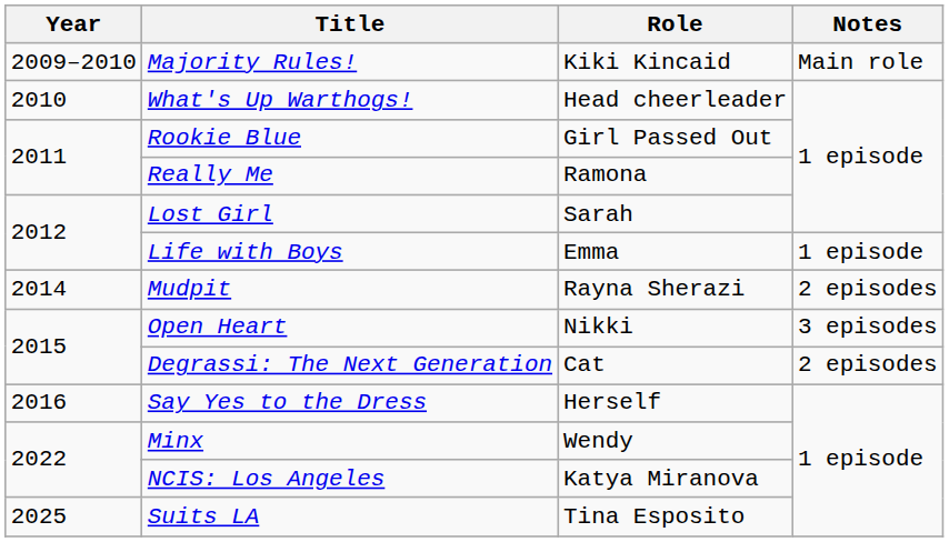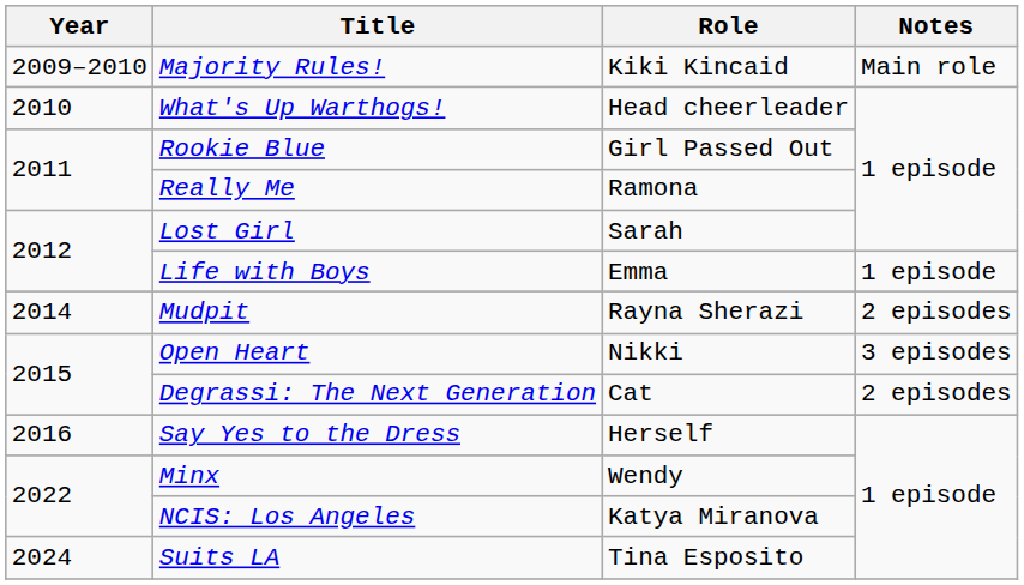Suits LA | Year: 2025 -> 2024
